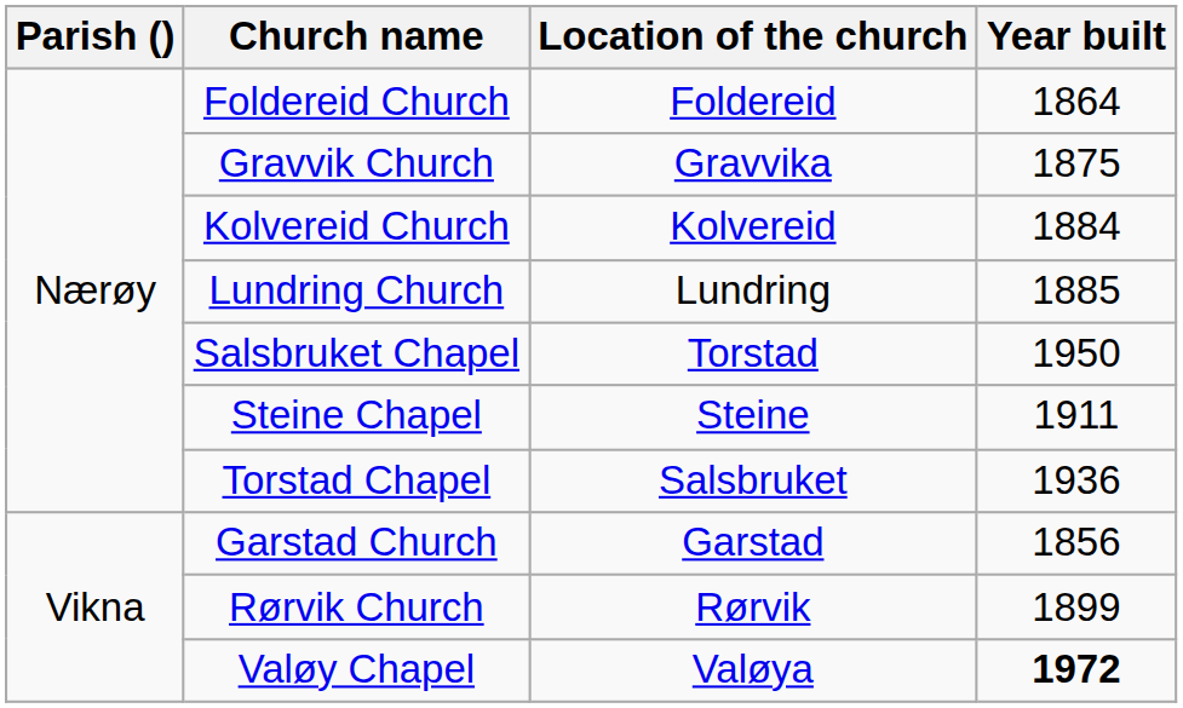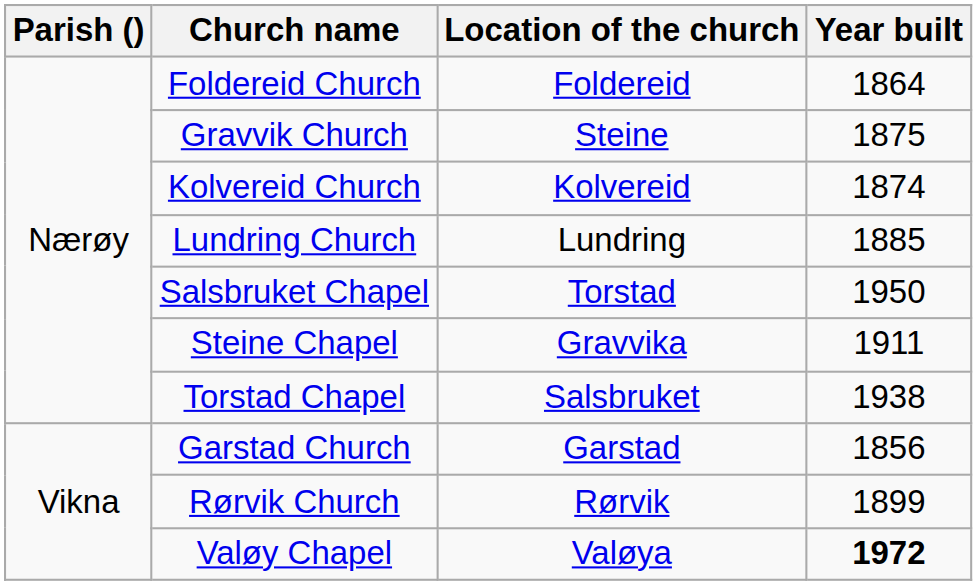Gravvik Church | Location of the church: Gravvika -> Steine
Kolvereid Church | Year built: 1884 -> 1874
Steine Chapel | Location of the church: Steine -> Gravvika
Torstad Chapel | Year built: 1936 -> 1938
